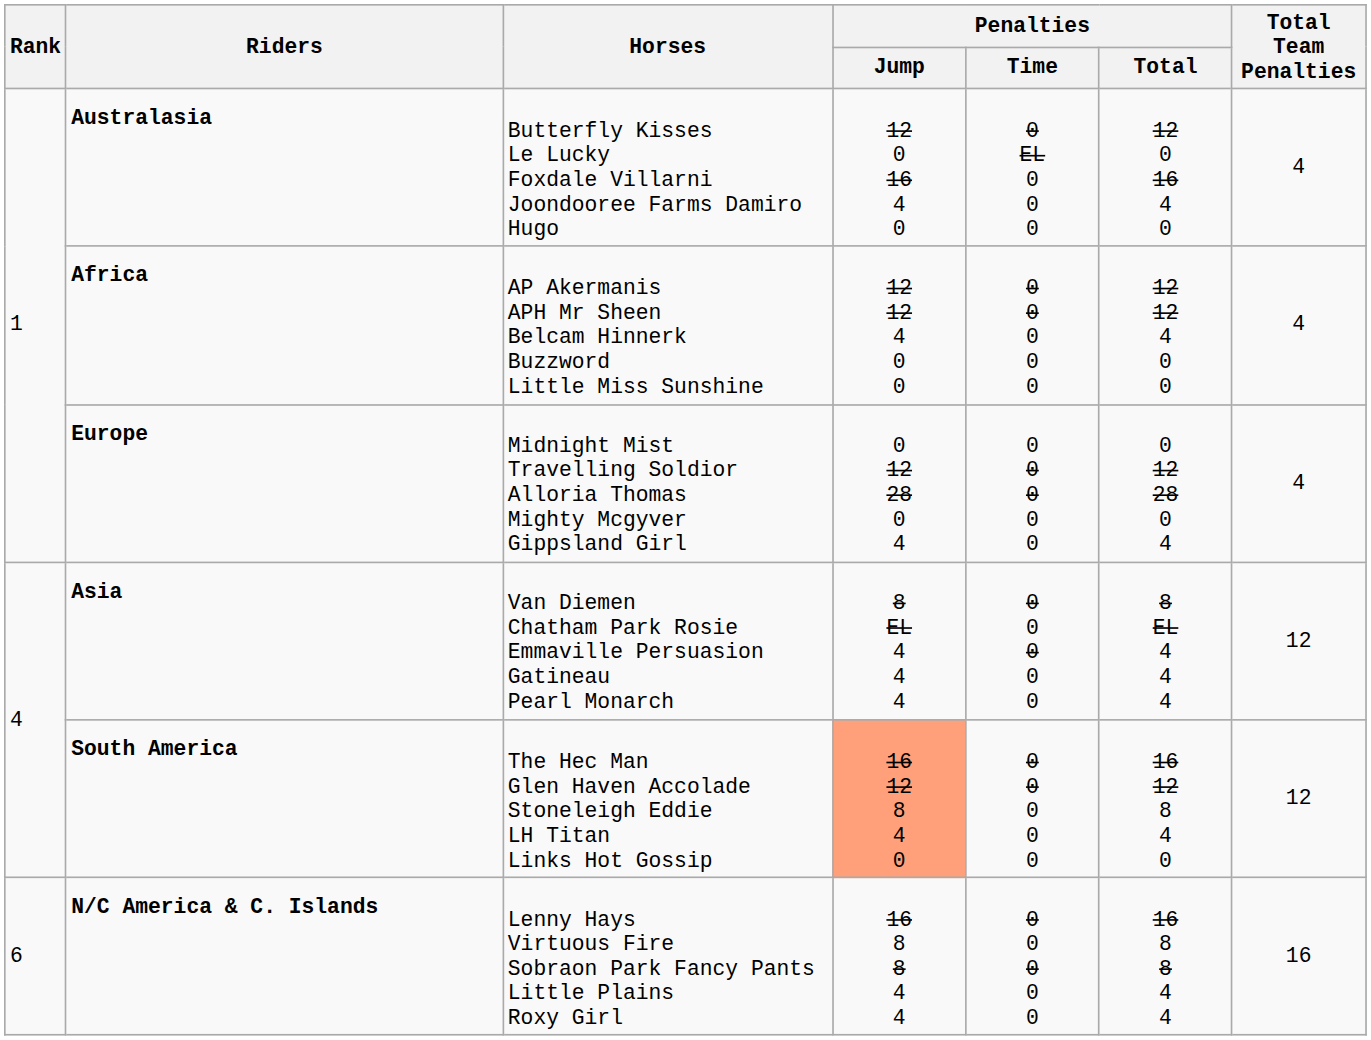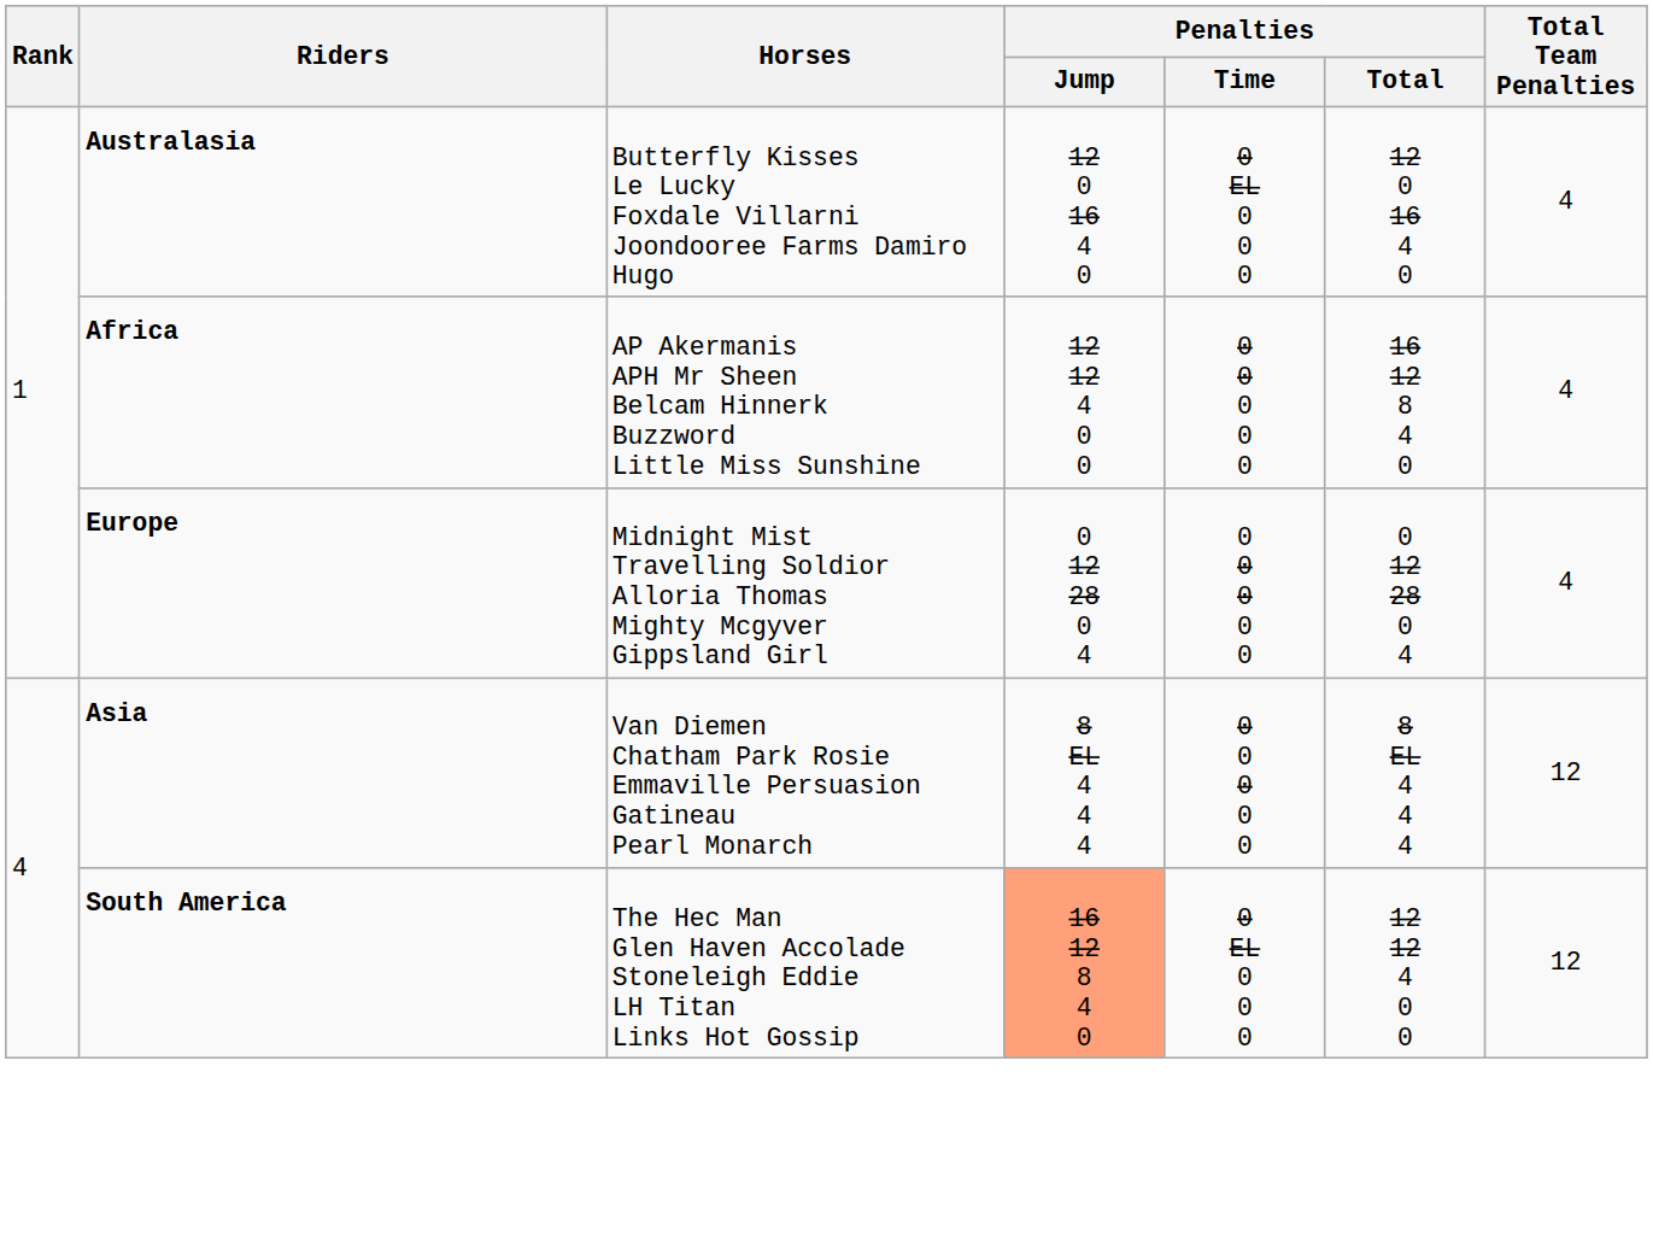Africa | Penalties / Total: 12 12 4 0 0 -> 16 12 8 4 0
South America | Penalties / Time: 0 0 0 0 0 -> 0 EL 0 0 0
South America | Penalties / Total: 16 12 8 4 0 -> 12 12 4 0 0
- row: 6 | N/C America & C. Islands | Lenny Hays Virtuous Fire Sobraon Park Fancy Pants Little Plains Roxy Girl | 16 8 8 4 4 | 0 0 0 0 0 | 16 8 8 4 4 | 16
